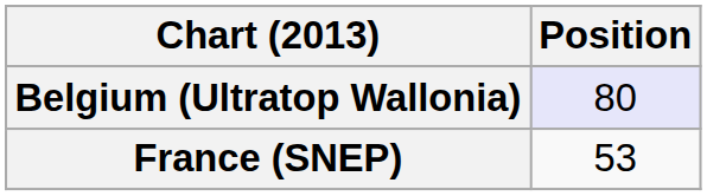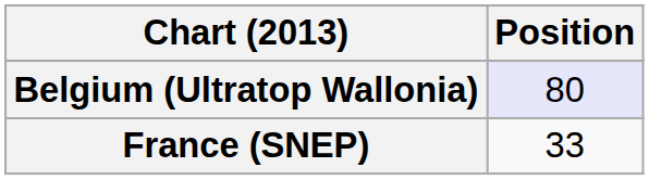France (SNEP) | Position: 53 -> 33
